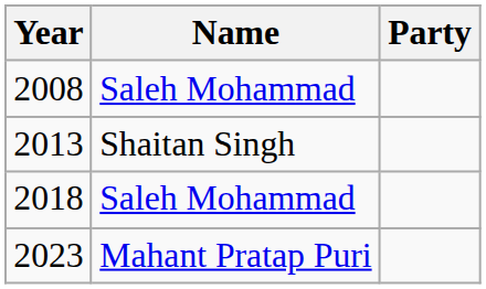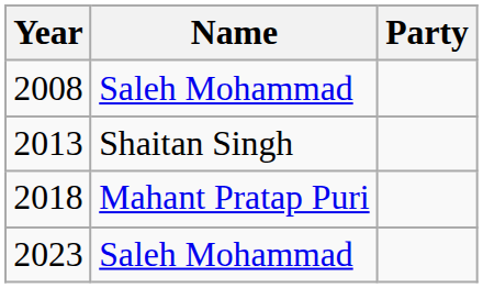2018 | Name: Saleh Mohammad -> Mahant Pratap Puri
2023 | Name: Mahant Pratap Puri -> Saleh Mohammad
